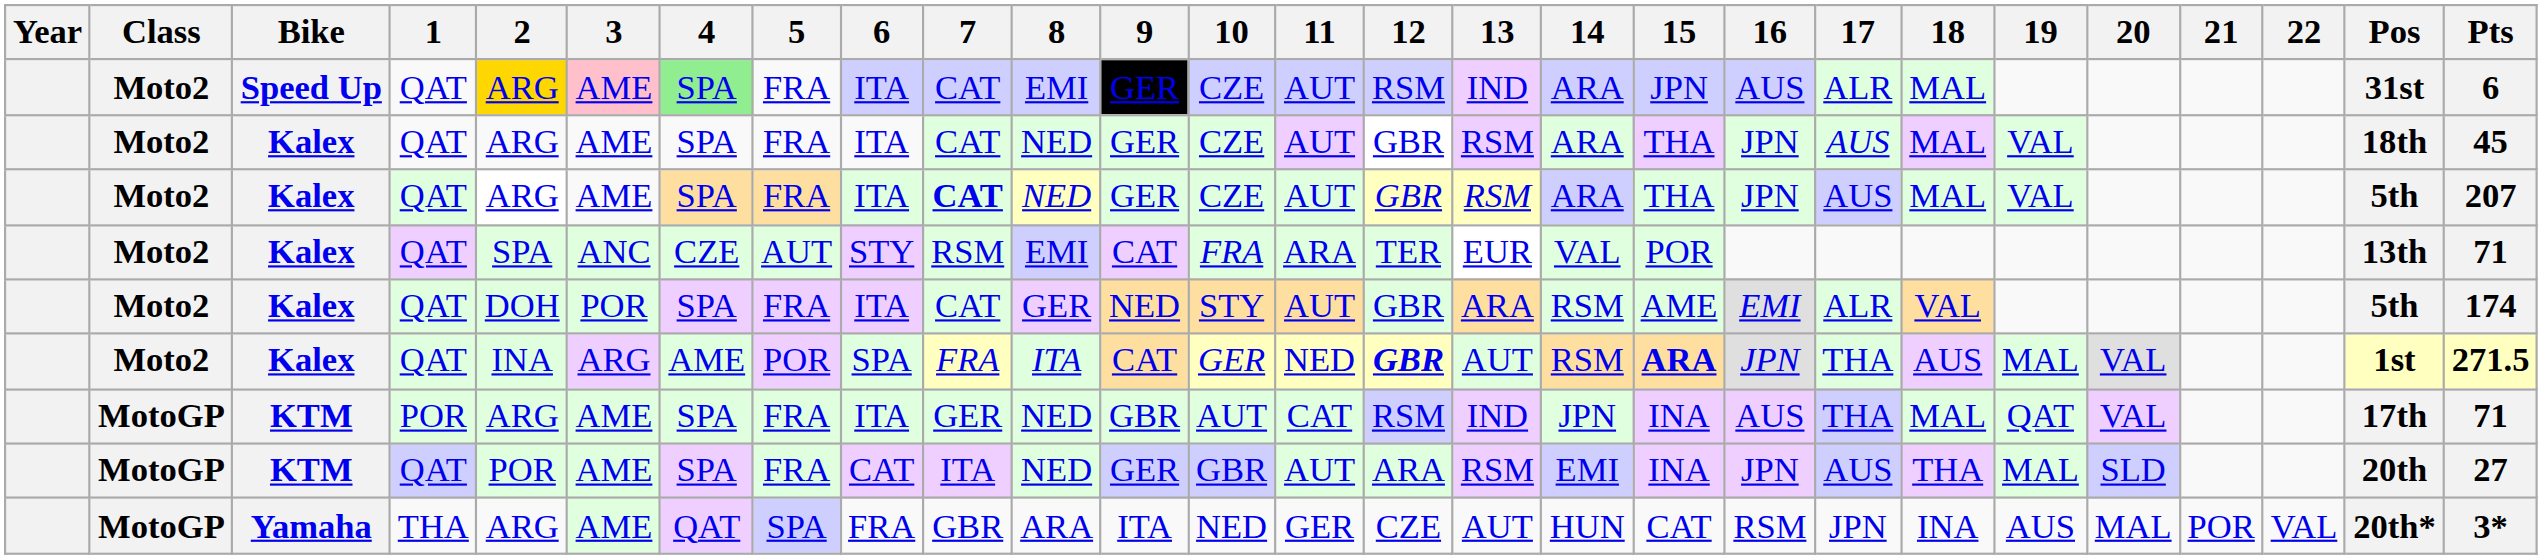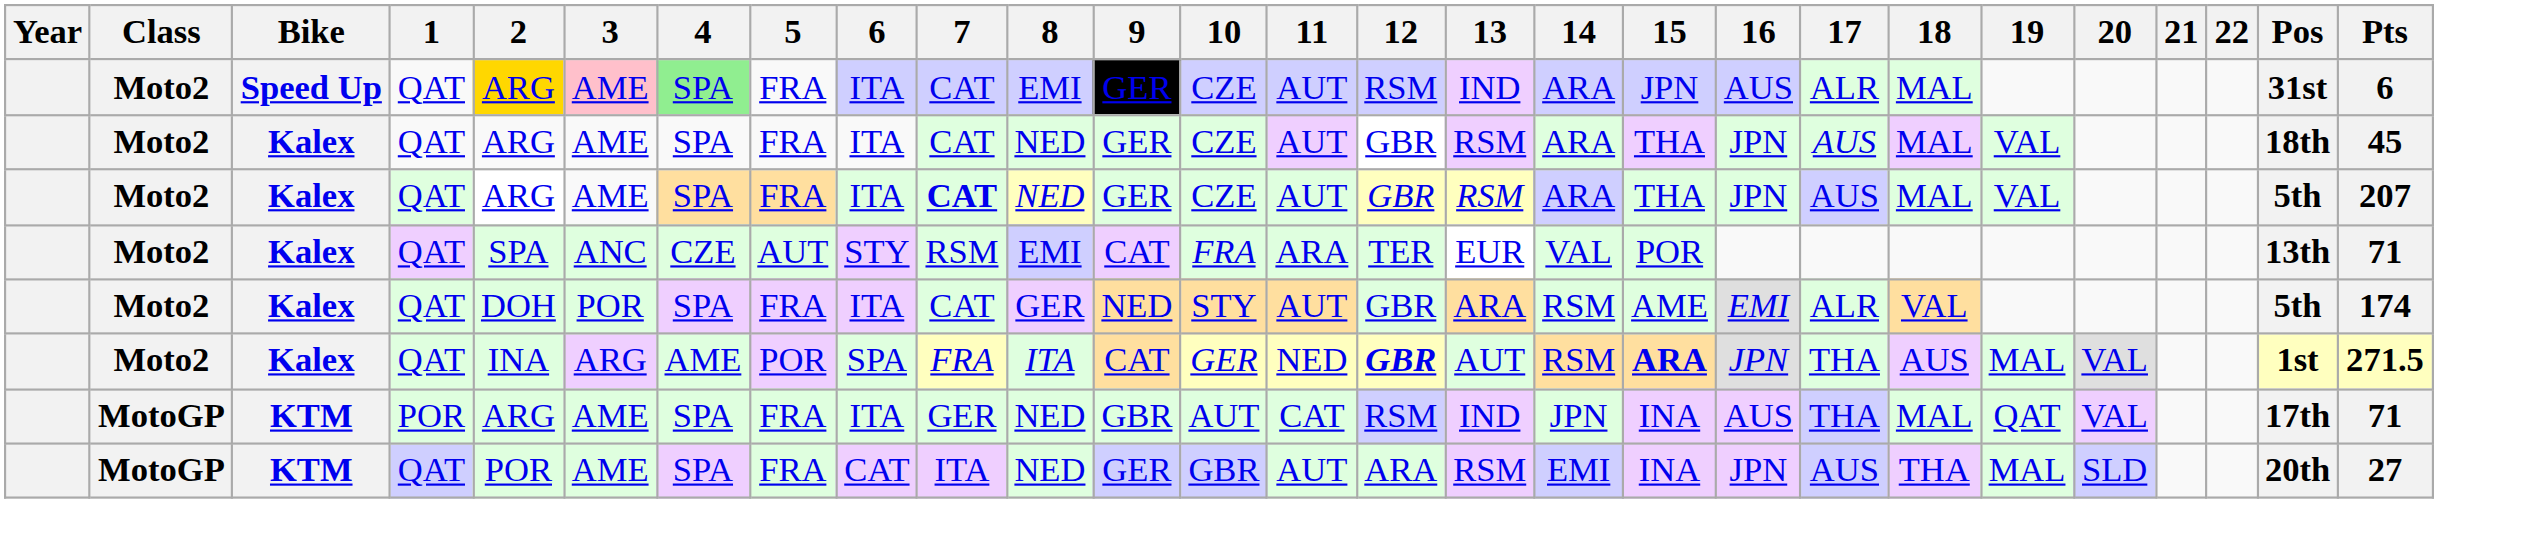- row: MotoGP | Yamaha | THA | ARG | AME | QAT | SPA | FRA | GBR | ARA | ITA | NED | GER | CZE | AUT | HUN | CAT | RSM | JPN | INA | AUS | MAL | POR | VAL | 20th* | 3*
